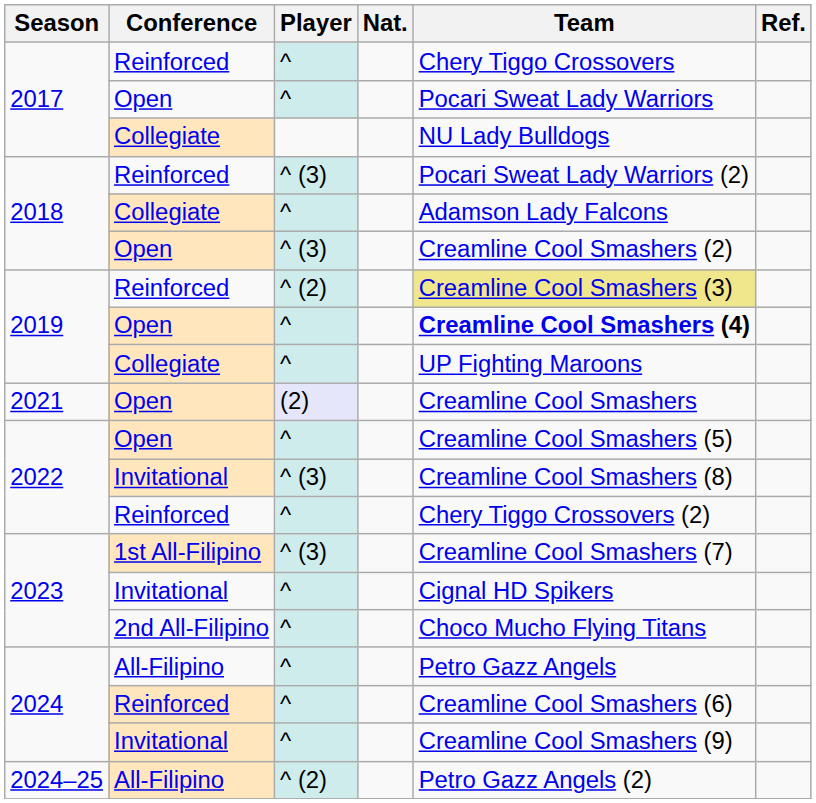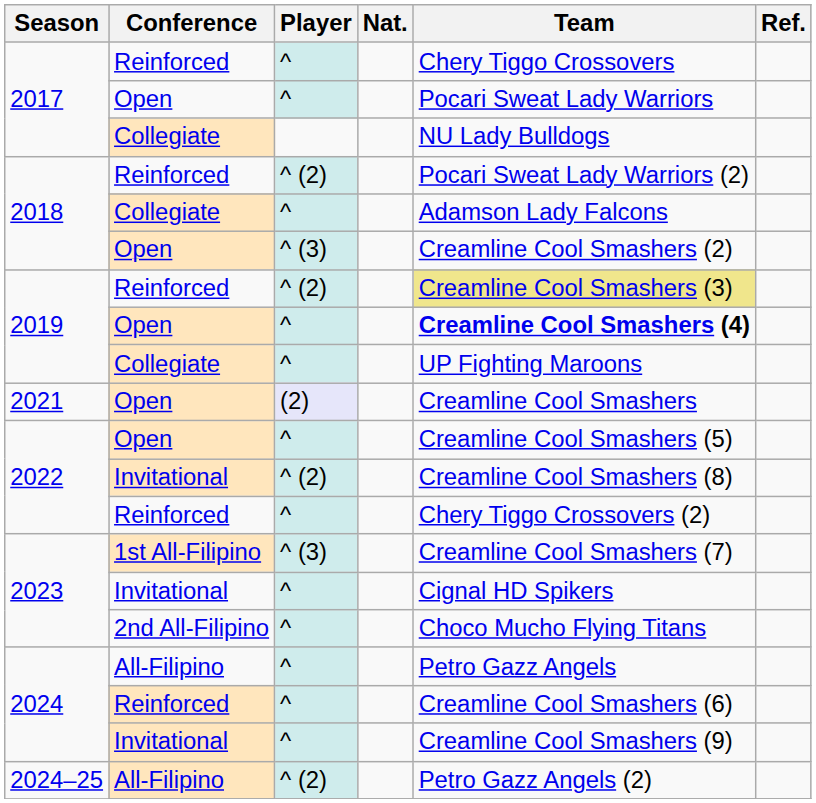2018 / Reinforced | Player: ^ (3) -> ^ (2)
2022 / Invitational | Player: ^ (3) -> ^ (2)
